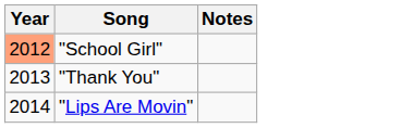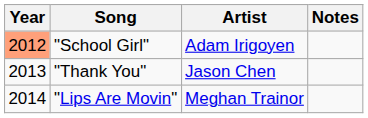+ column: Artist | Adam Irigoyen | Jason Chen | Meghan Trainor
